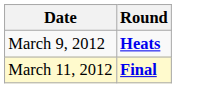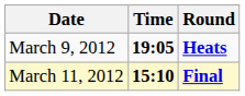+ column: Time | 19:05 | 15:10
